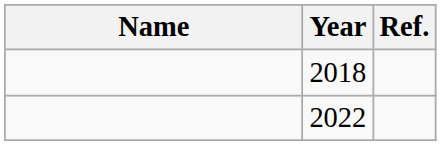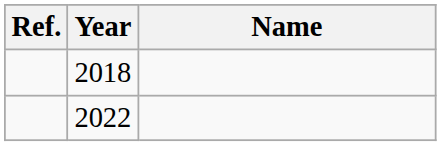columns swapped: Name <-> Ref.
